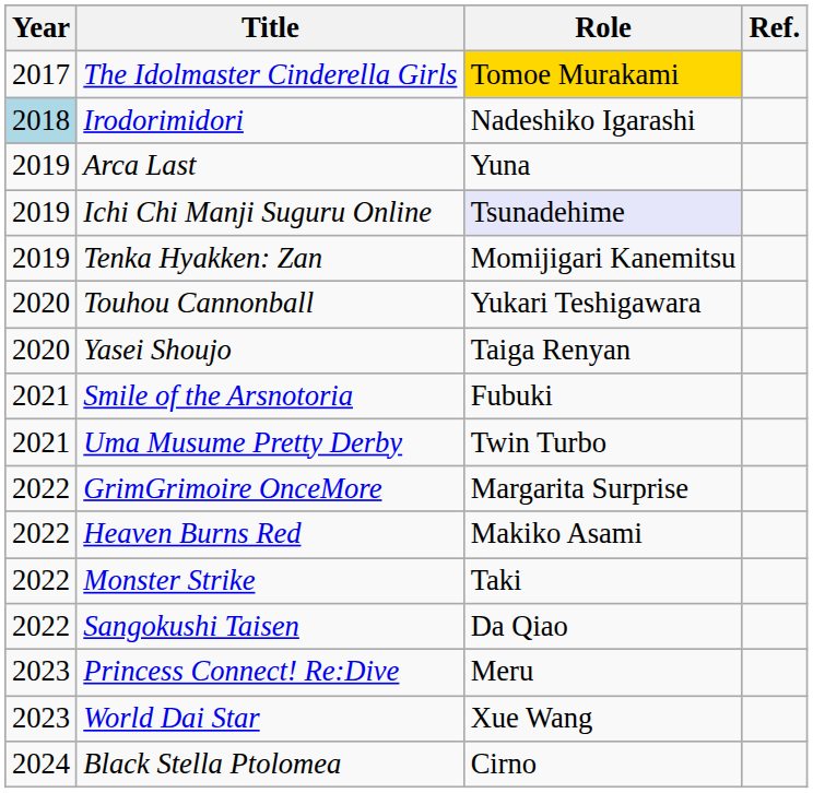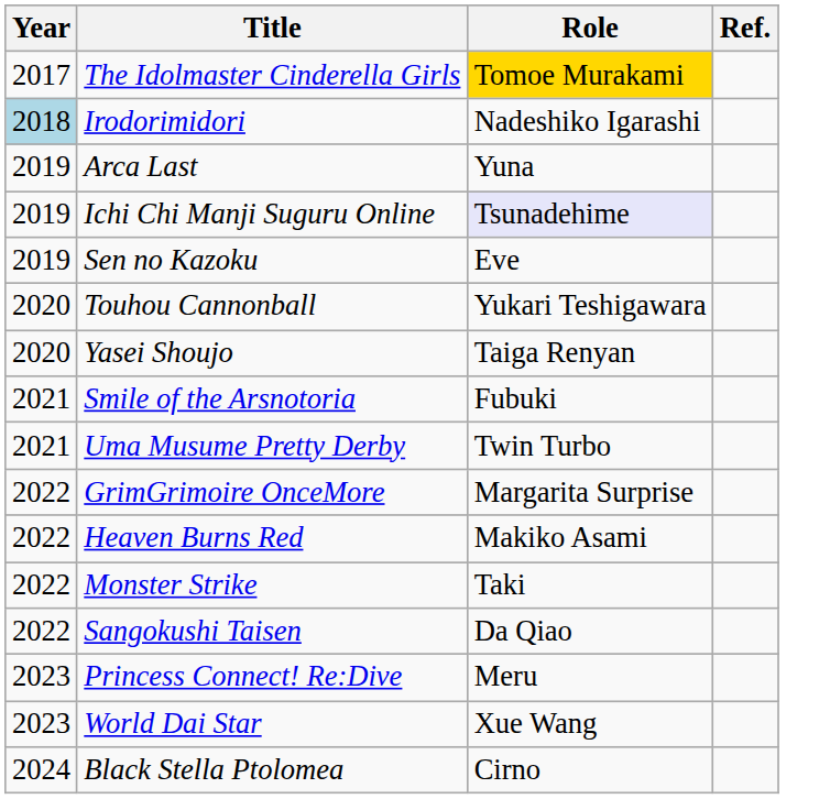+ row: 2019 | Sen no Kazoku | Eve
- row: 2019 | Tenka Hyakken: Zan | Momijigari Kanemitsu
